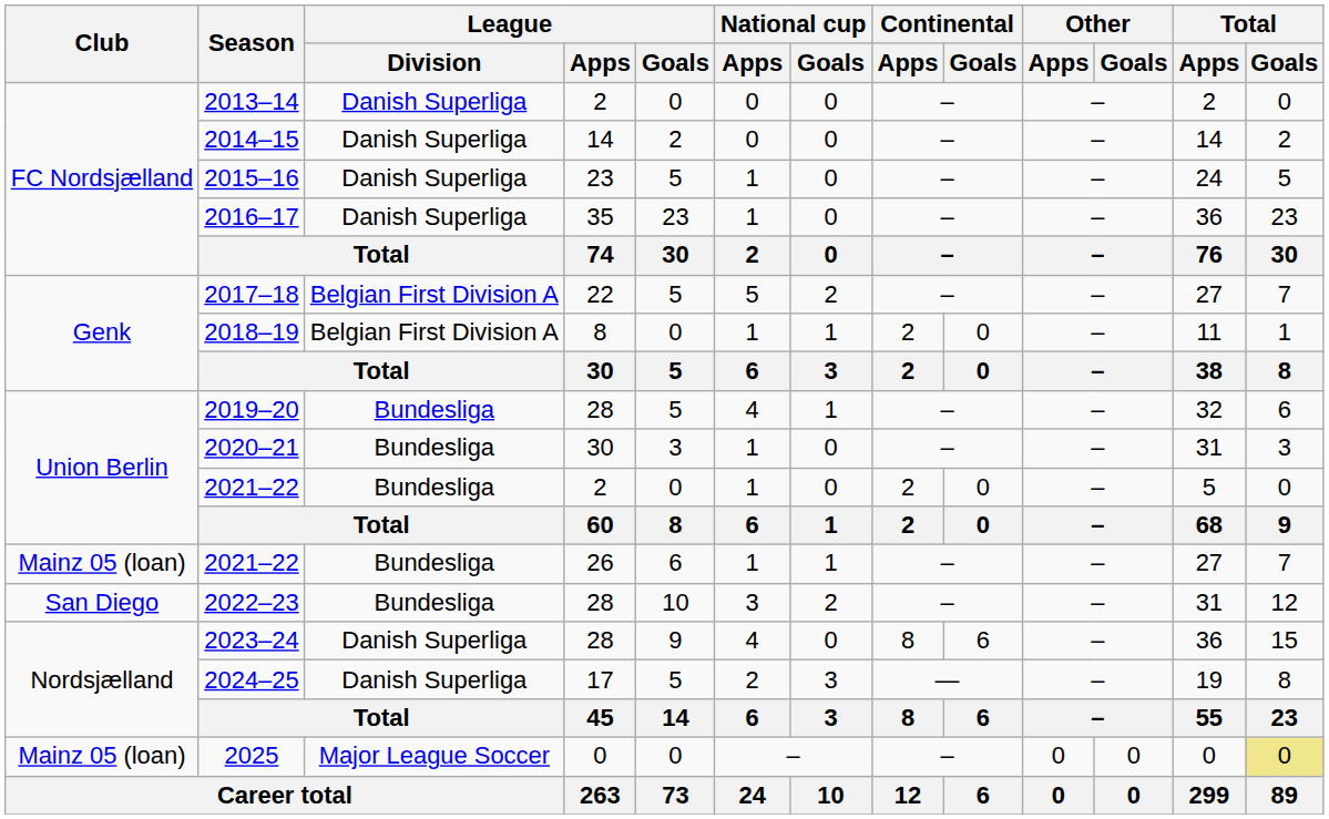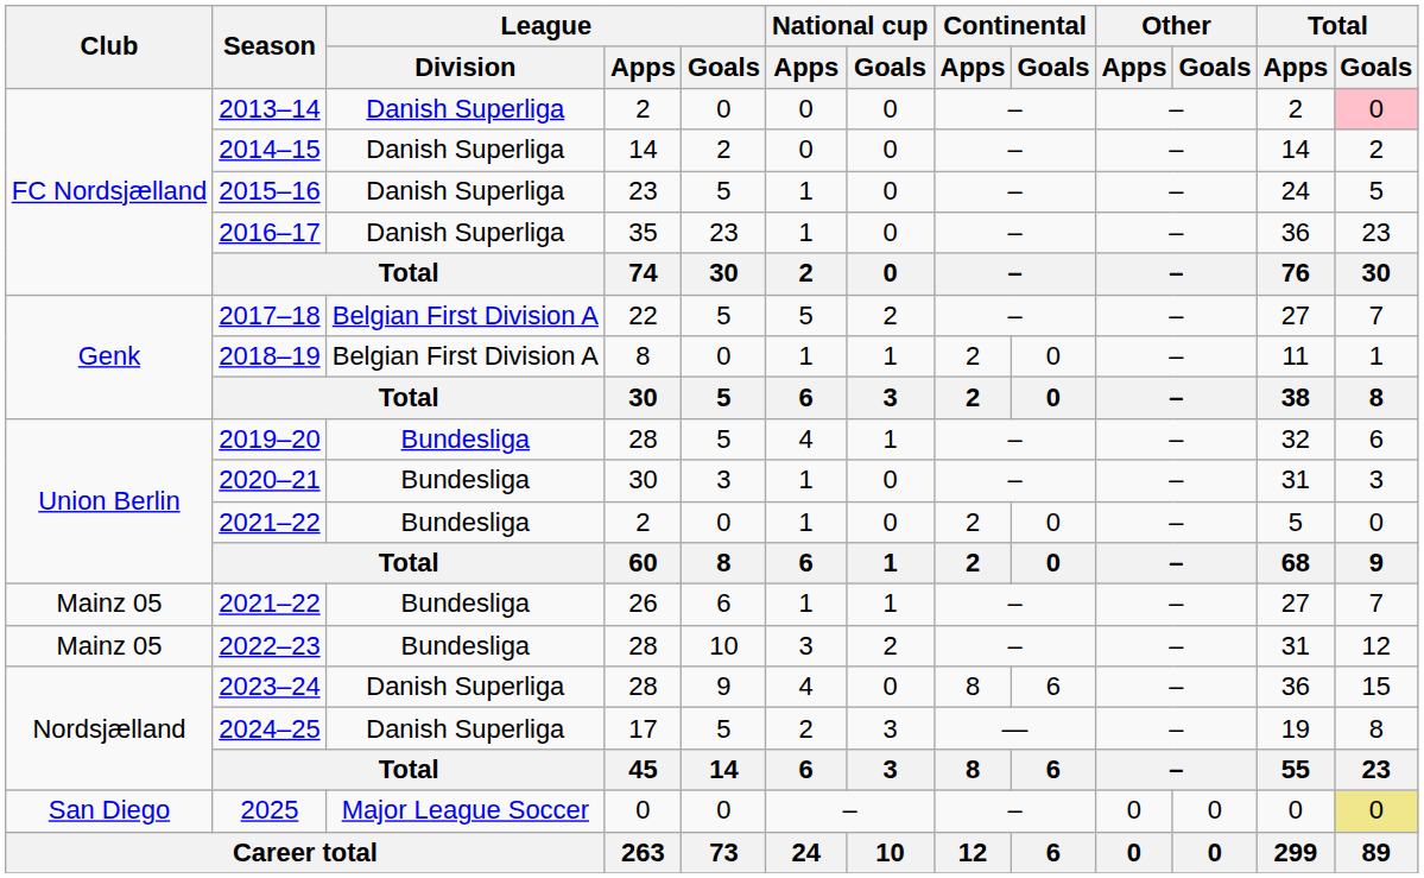2013–14 | Total / Goals: no background -> pink background
2021–22 / 26 | Club: Mainz 05 (loan) -> Mainz 05
2022–23 | Club: San Diego -> Mainz 05
2025 | Club: Mainz 05 (loan) -> San Diego
